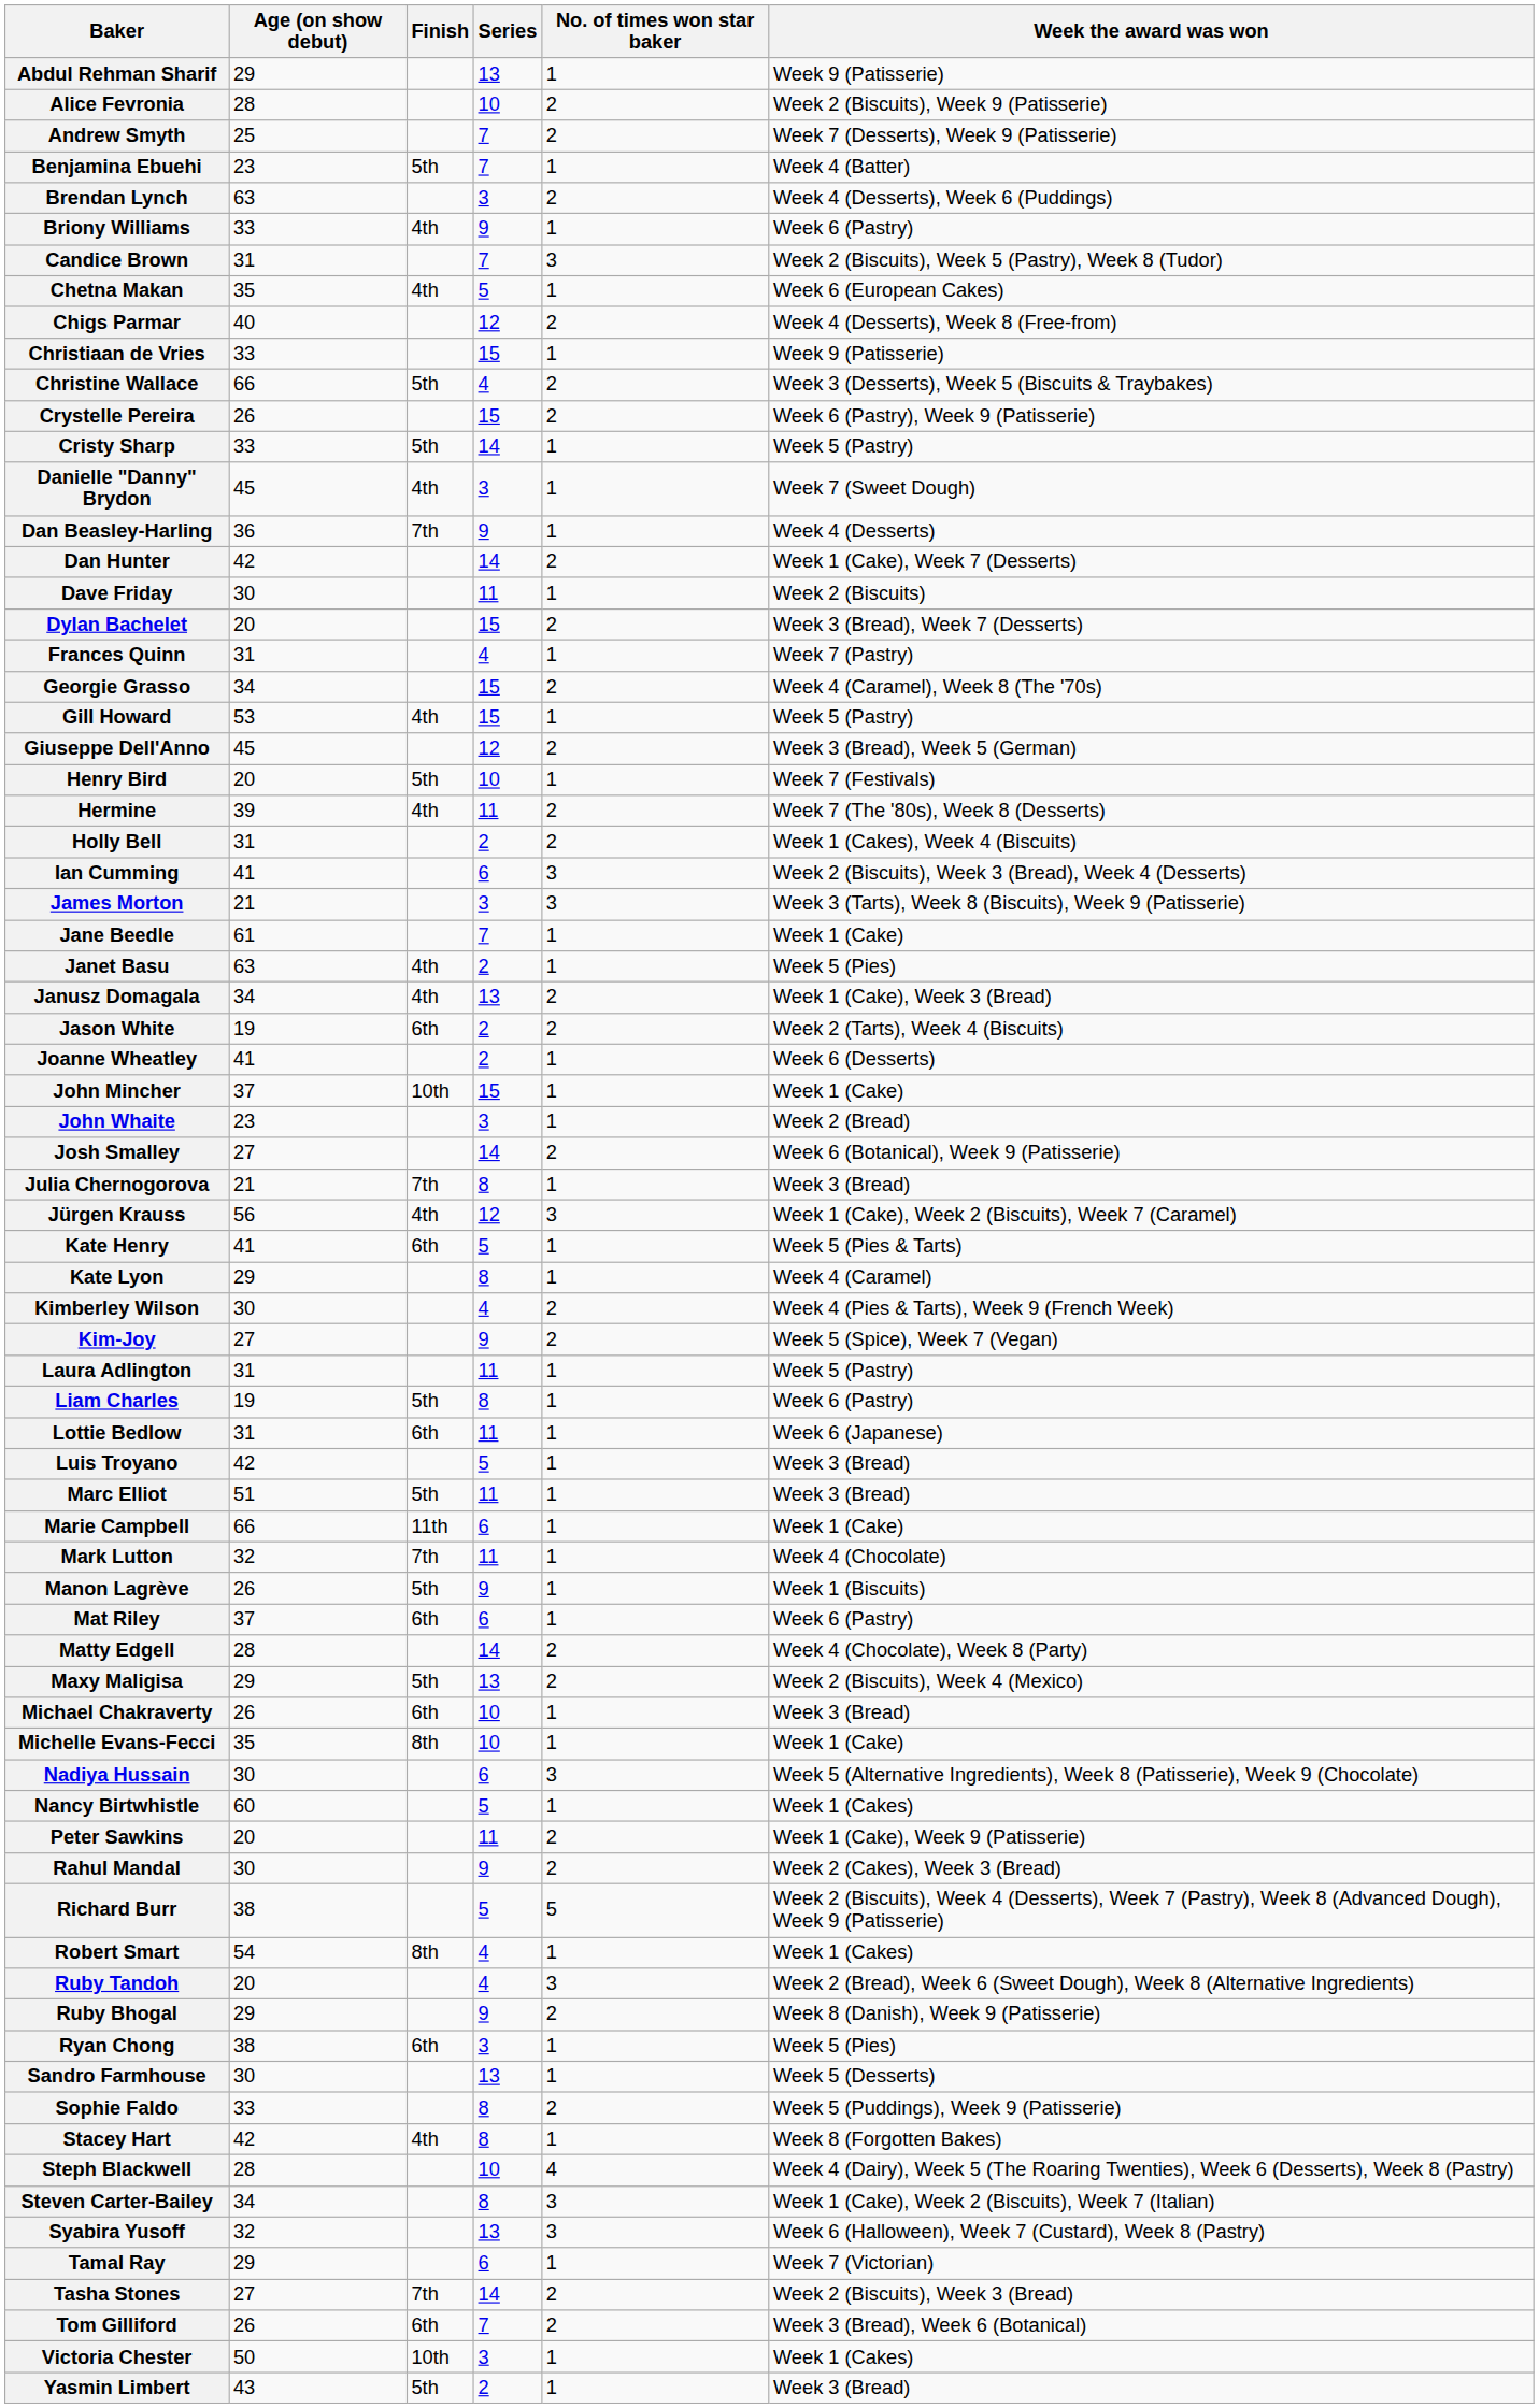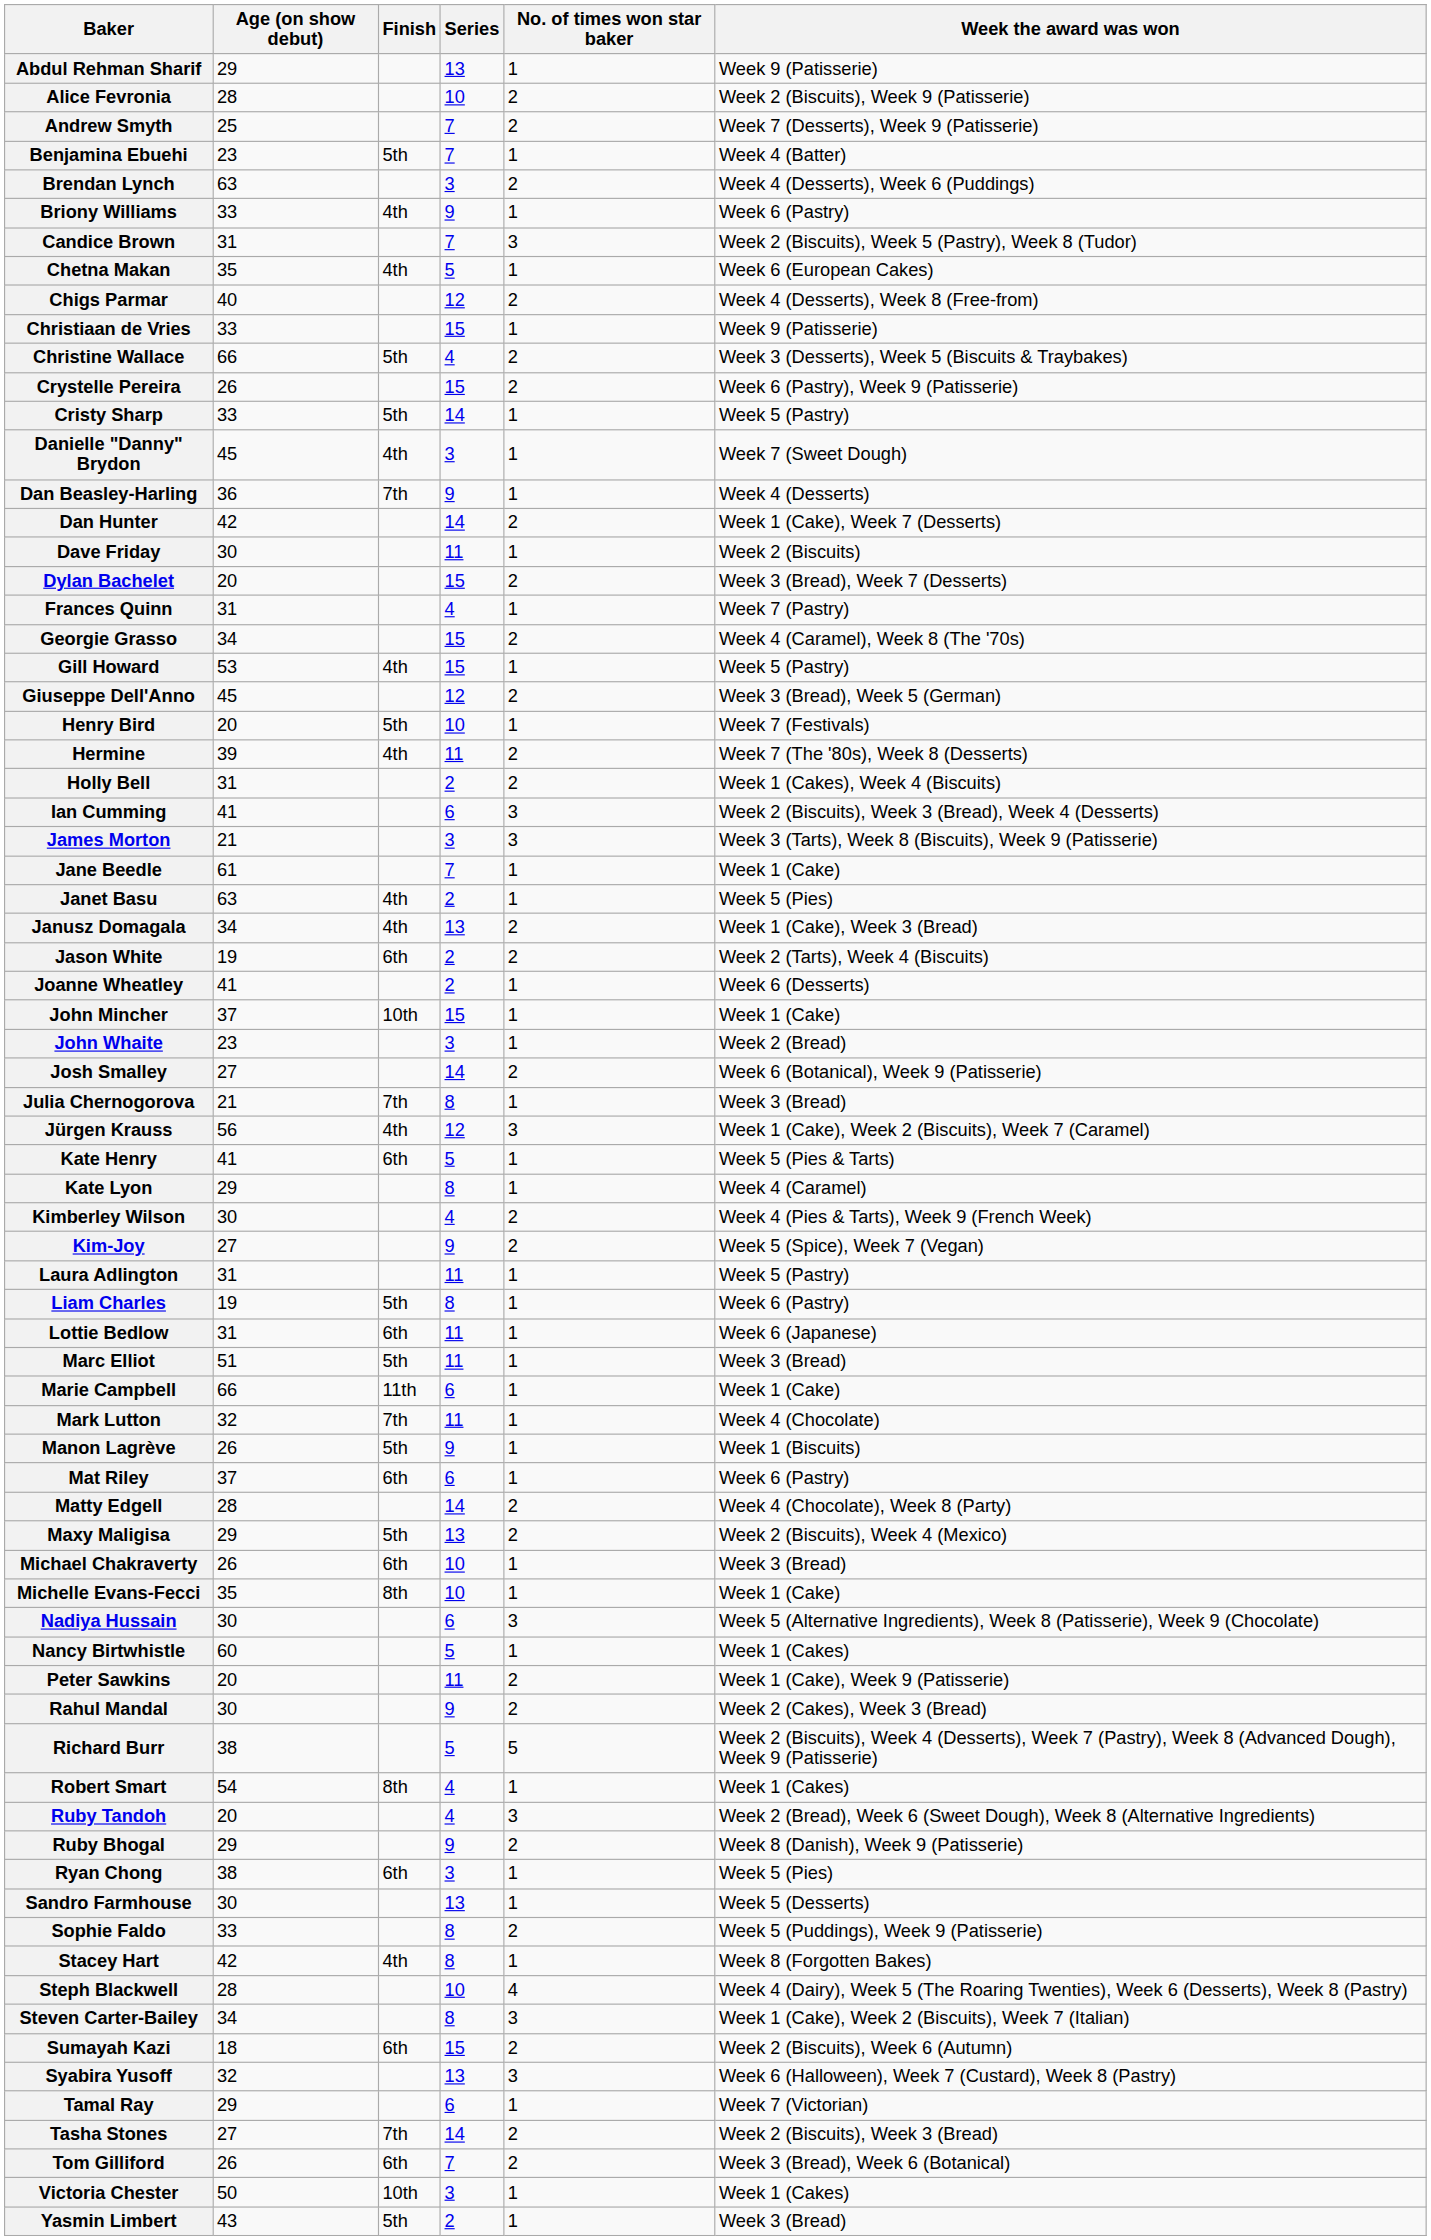- row: Luis Troyano | 42 | 5 | 1 | Week 3 (Bread)
+ row: Sumayah Kazi | 18 | 6th | 15 | 2 | Week 2 (Biscuits), Week 6 (Autumn)
